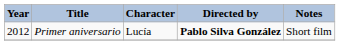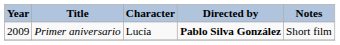Primer aniversario | Year: 2012 -> 2009
